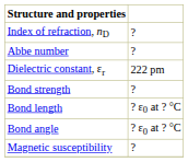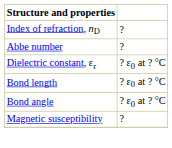Dielectric constant, εr | column 2: 222 pm -> ? ε0 at ? °C
- row: Bond strength | ?
